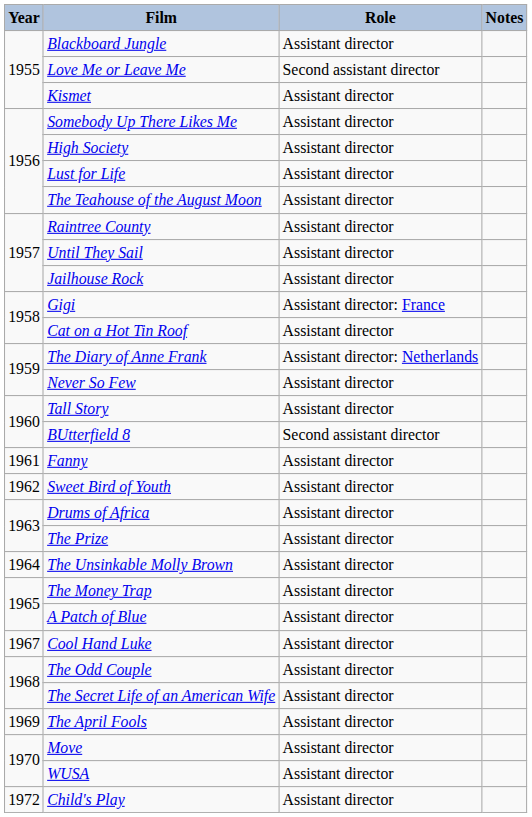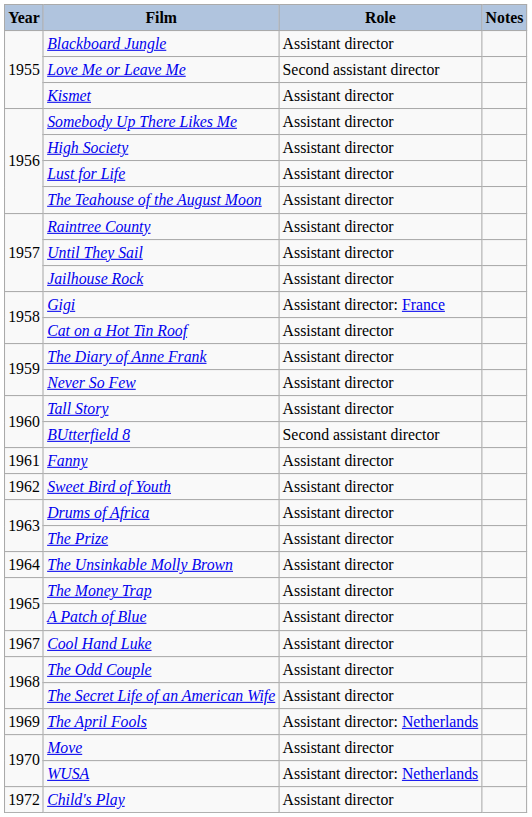The Diary of Anne Frank | Role: Assistant director: Netherlands -> Assistant director
The April Fools | Role: Assistant director -> Assistant director: Netherlands
WUSA | Role: Assistant director -> Assistant director: Netherlands
